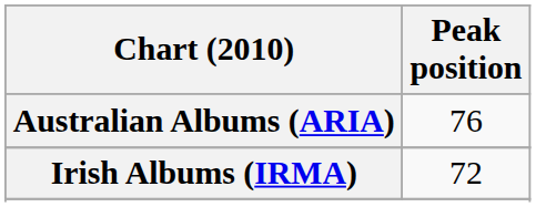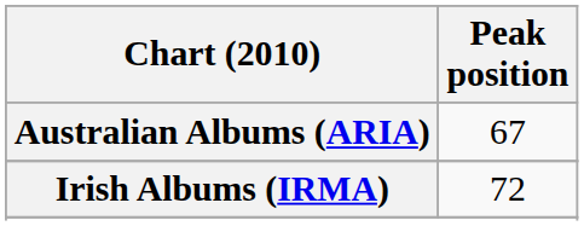Australian Albums (ARIA) | Peak position: 76 -> 67
